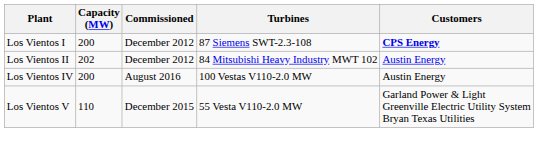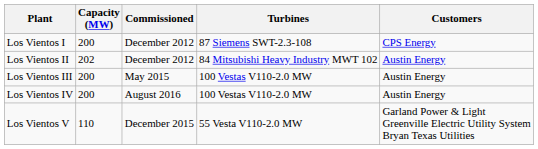Los Vientos I | Customers: bold -> normal
+ row: Los Vientos III | 200 | May 2015 | 100 Vestas V110-2.0 MW | Austin Energy
